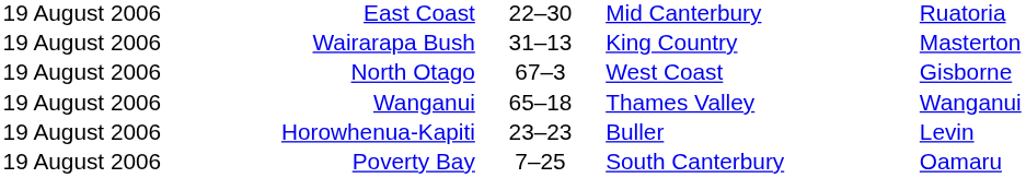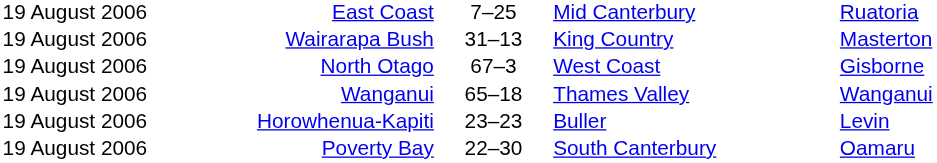East Coast | column 3: 22–30 -> 7–25
Poverty Bay | column 3: 7–25 -> 22–30
